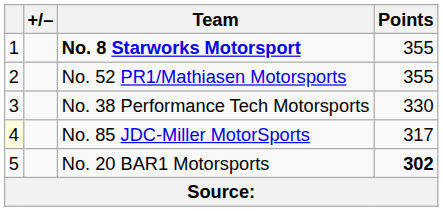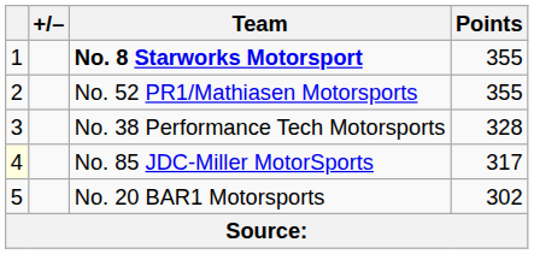No. 38 Performance Tech Motorsports | Points: 330 -> 328
No. 20 BAR1 Motorsports | Points: bold -> normal
